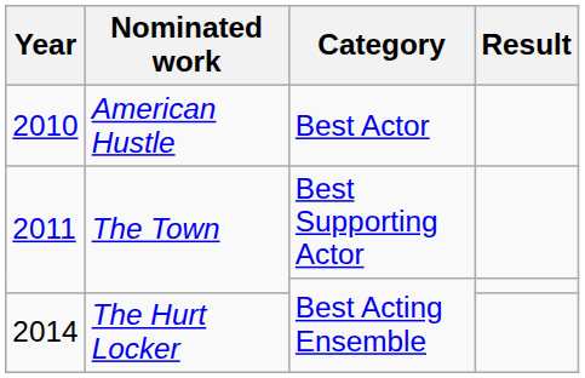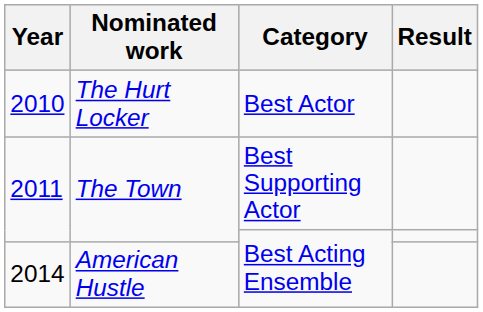2010 | Nominated work: American Hustle -> The Hurt Locker
2014 | Nominated work: The Hurt Locker -> American Hustle
